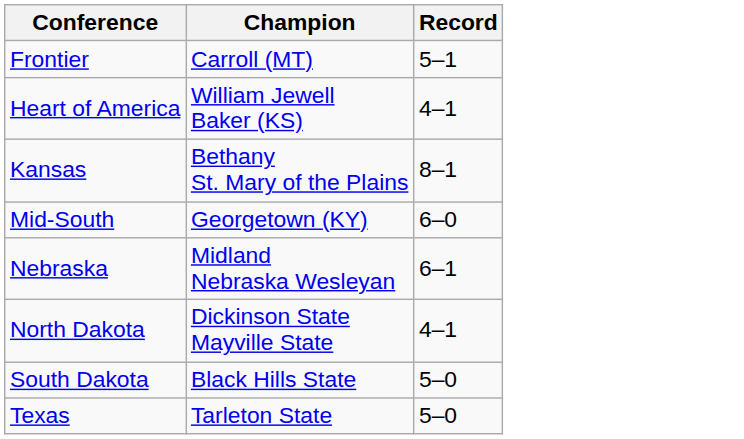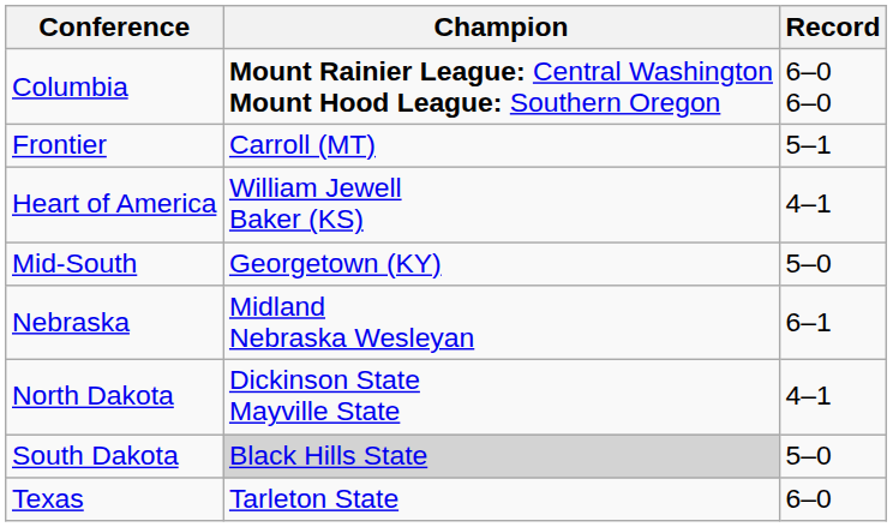+ row: Columbia | Mount Rainier League: Central Washington Mount Hood League: Southern Oregon | 6–0 6–0
- row: Kansas | Bethany St. Mary of the Plains | 8–1
Mid-South | Record: 6–0 -> 5–0
South Dakota | Champion: no background -> lightgrey background
Texas | Record: 5–0 -> 6–0
